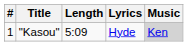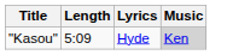- column: # | 1
